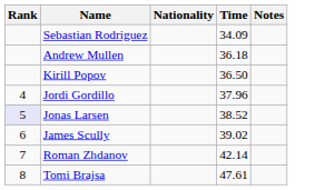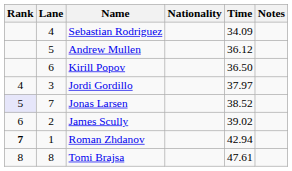+ column: Lane | 4 | 5 | 6 | 3 | 7 | 2 | 1 | 8
Andrew Mullen | Time: 36.18 -> 36.12
Jordi Gordillo | Time: 37.96 -> 37.97
Roman Zhdanov | Rank: normal -> bold
Roman Zhdanov | Time: 42.14 -> 42.94
